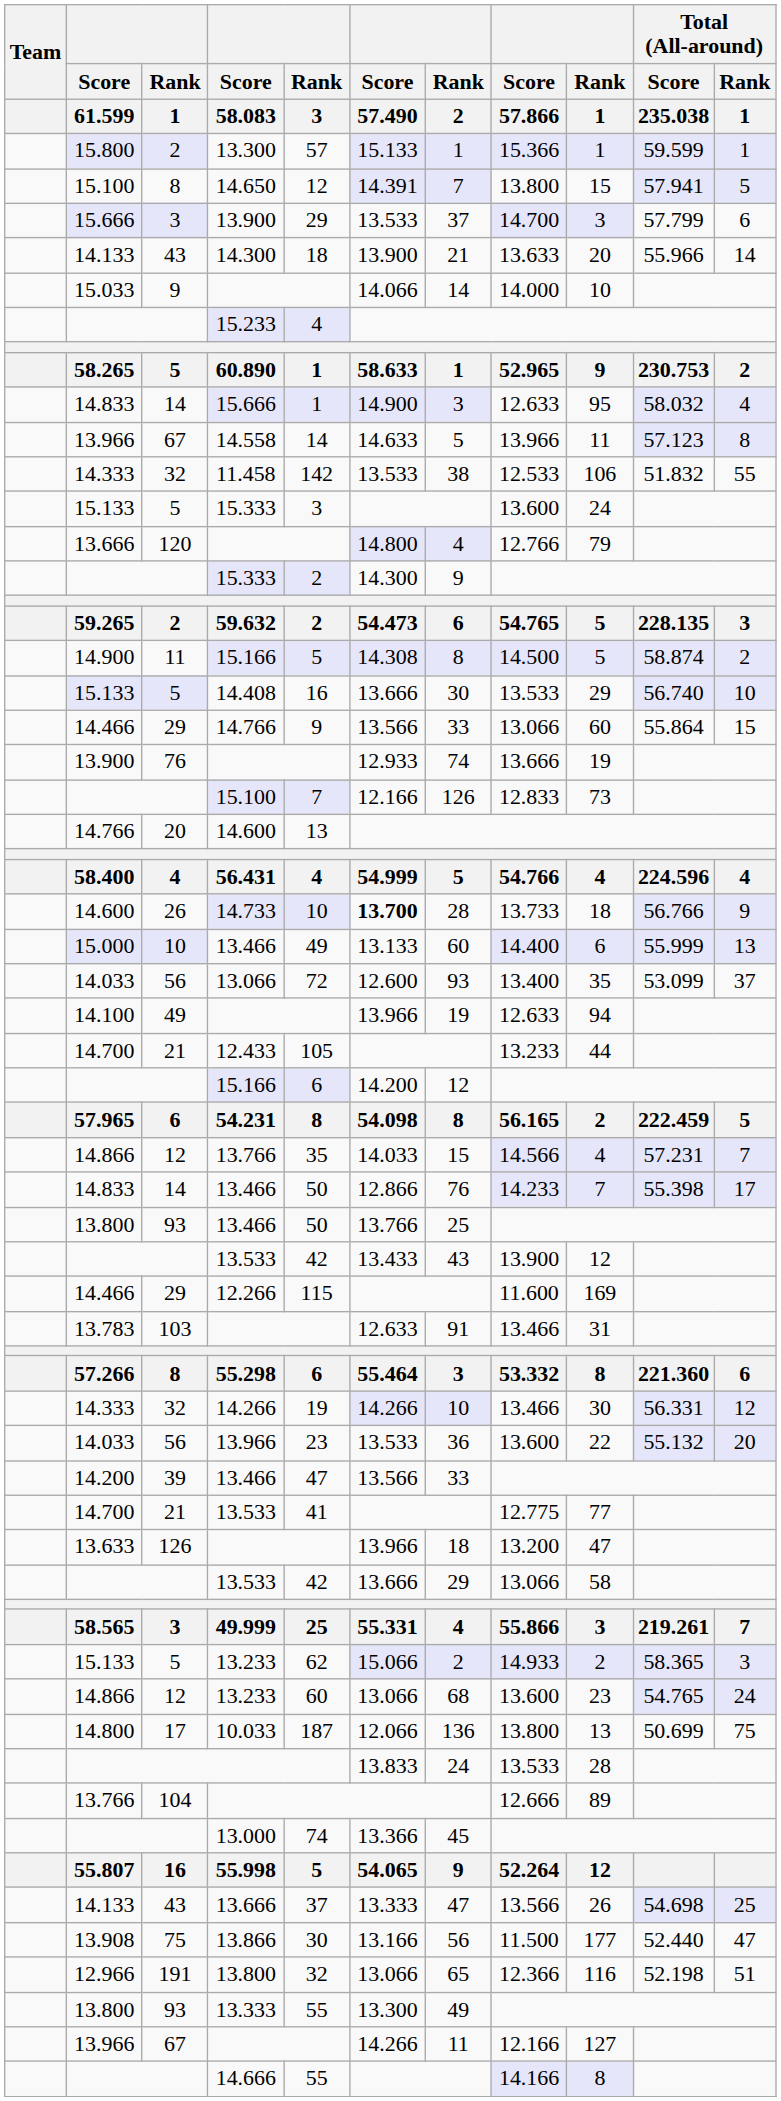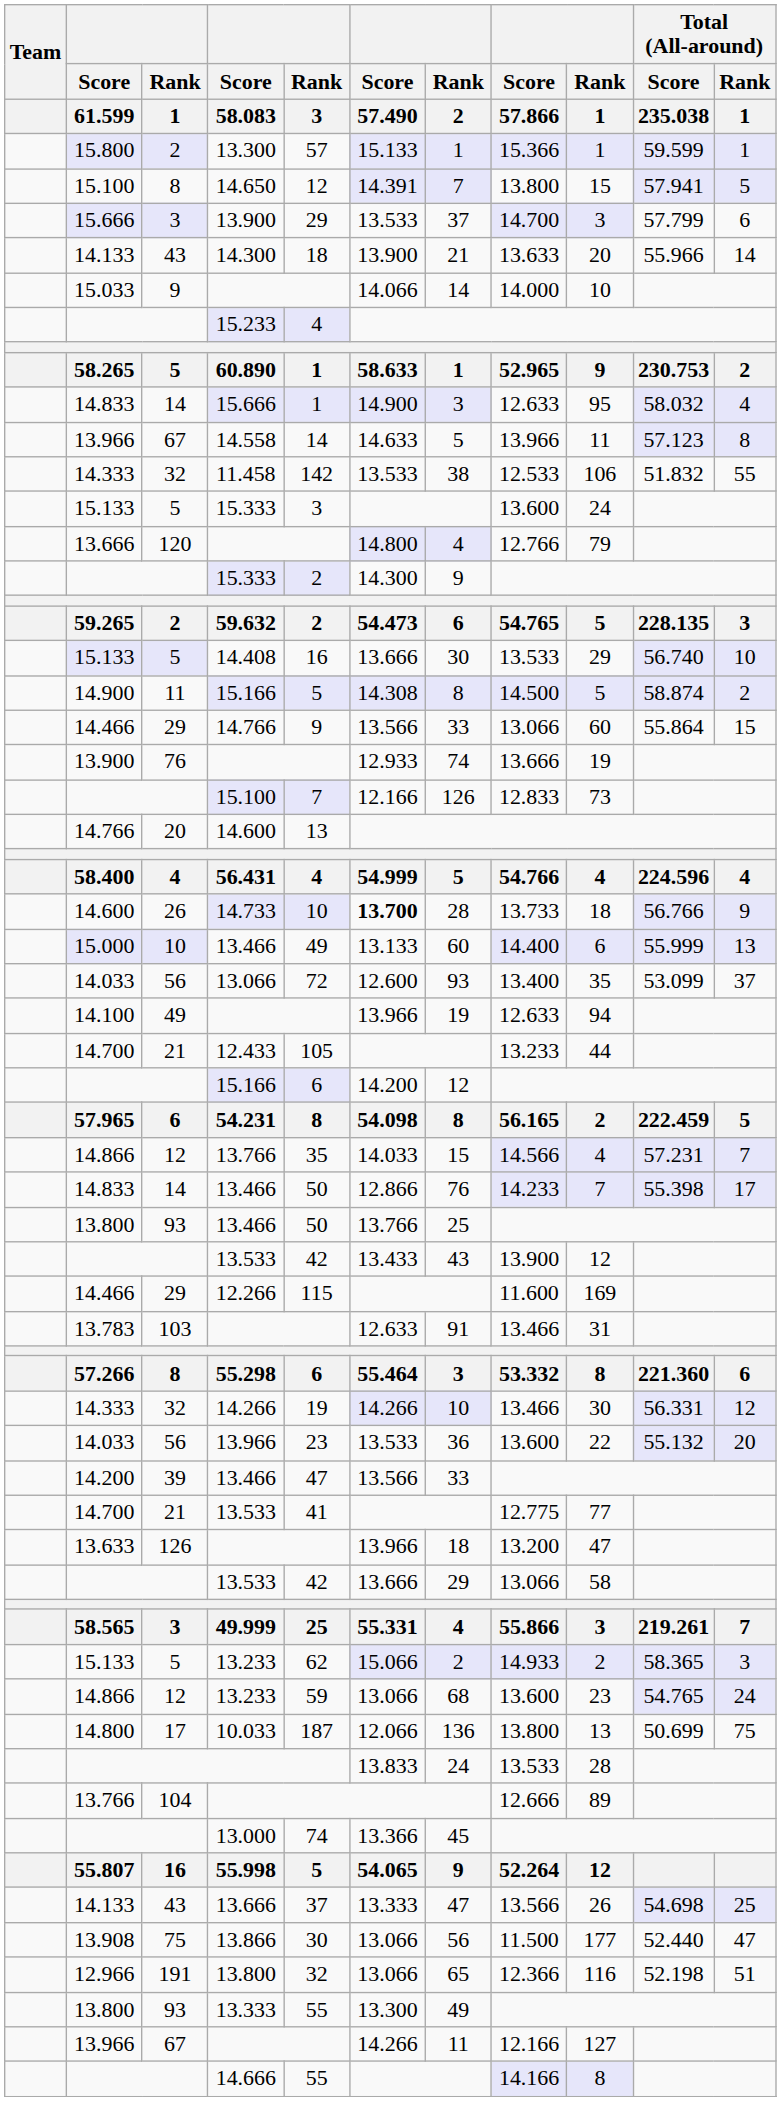rows swapped: 14.900 / 15.166 <-> 14.408
14.866 / 13.233 | Rank / 3: 60 -> 59
13.866 | Score / 57.490: 13.166 -> 13.066
